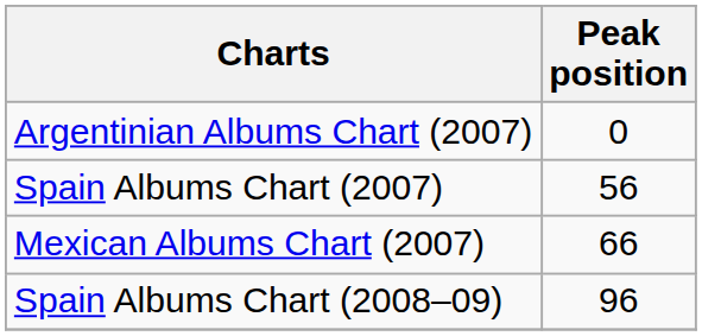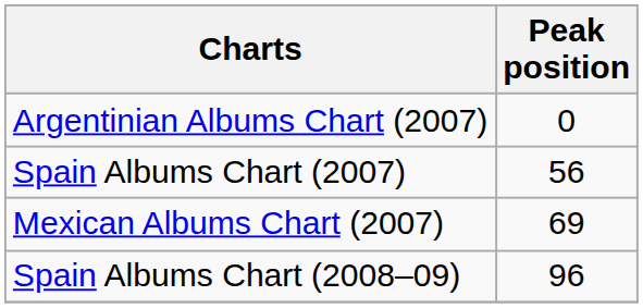Mexican Albums Chart (2007) | Peak position: 66 -> 69
